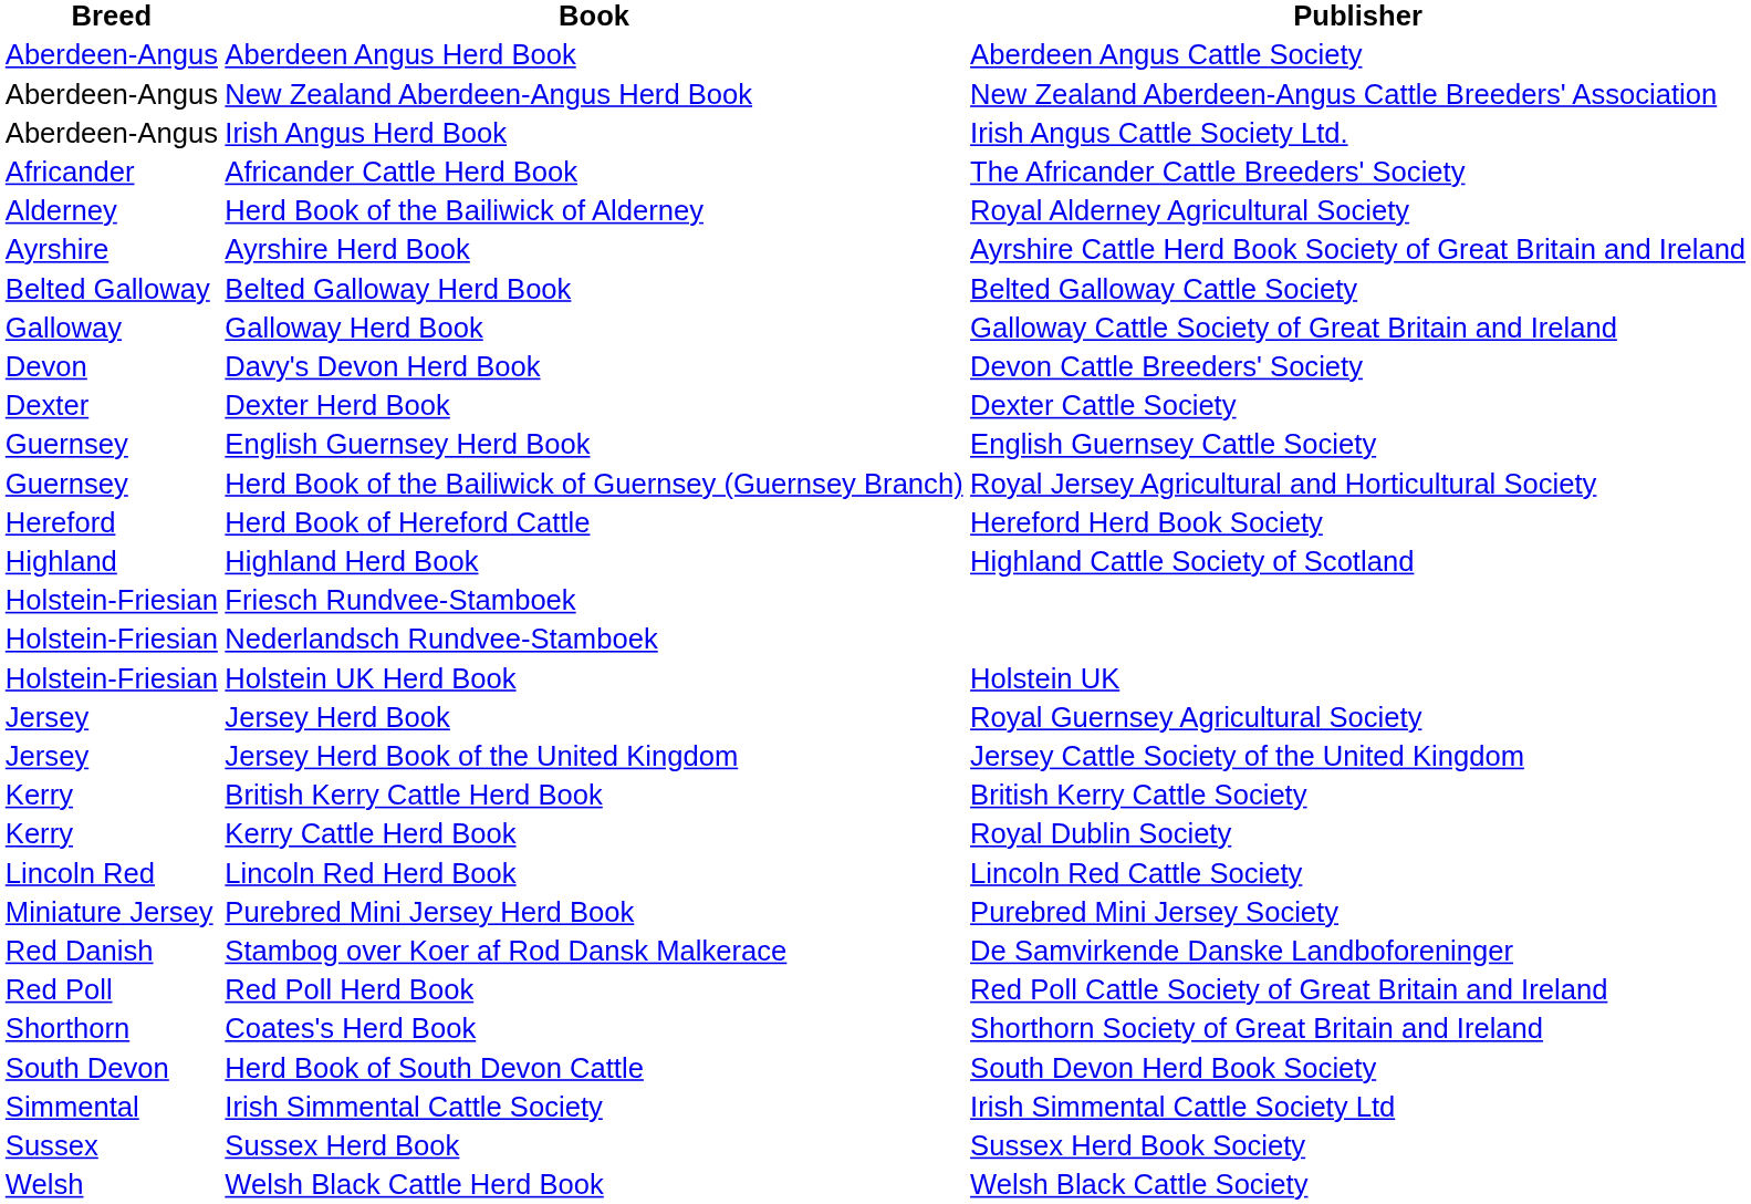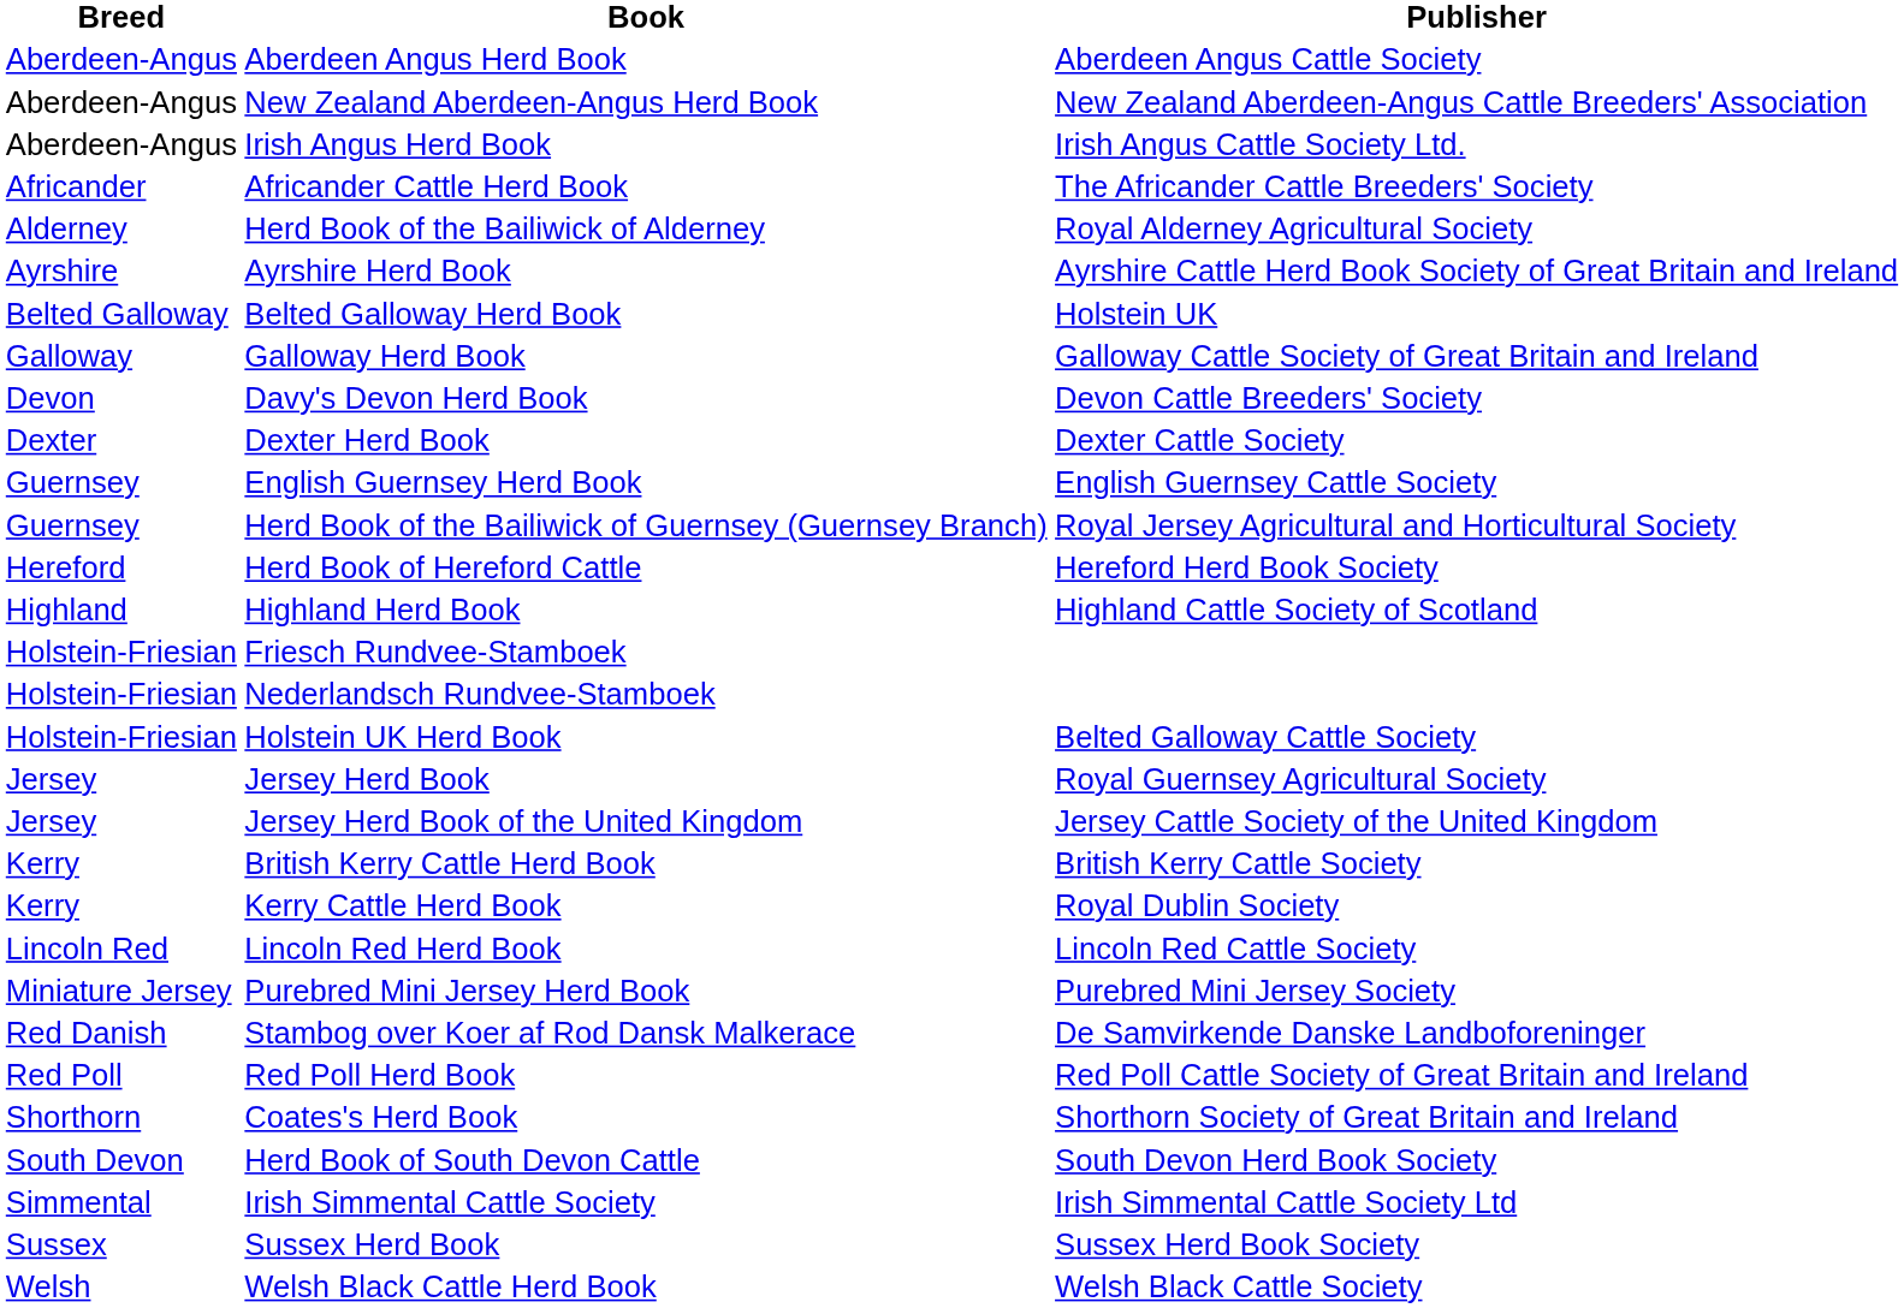Belted Galloway Herd Book | Publisher: Belted Galloway Cattle Society -> Holstein UK
Holstein UK Herd Book | Publisher: Holstein UK -> Belted Galloway Cattle Society
